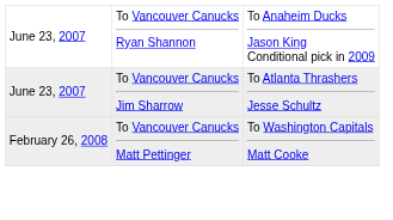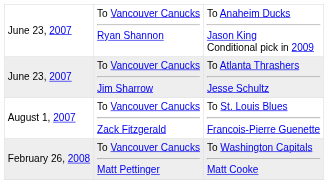+ row: August 1, 2007 | To Vancouver Canucks Zack Fitzgerald | To St. Louis Blues Francois-Pierre Guenette
